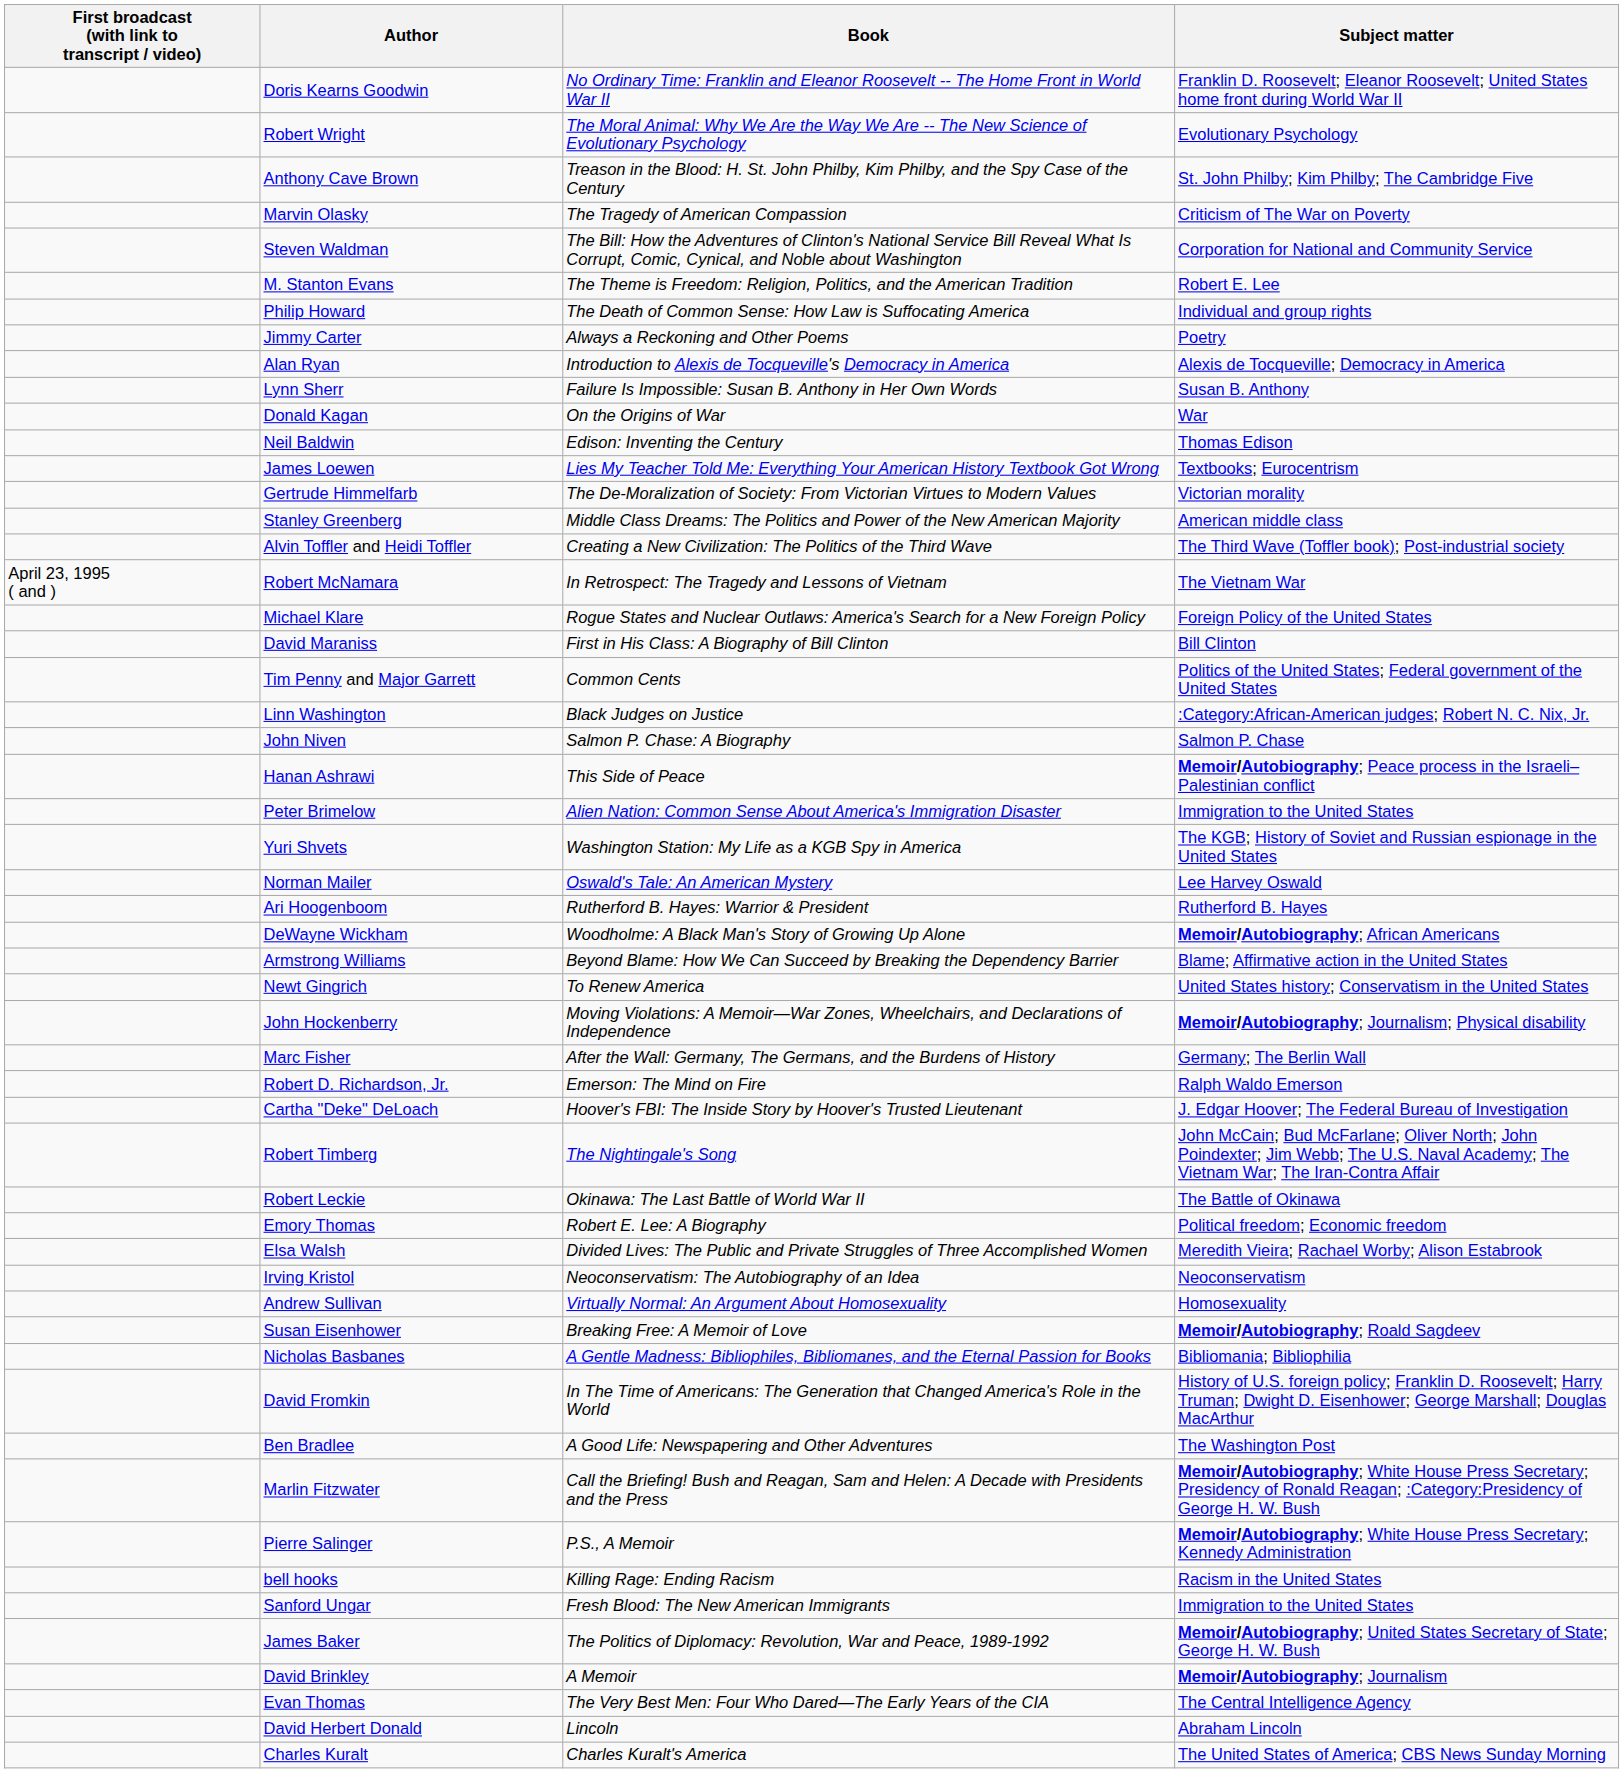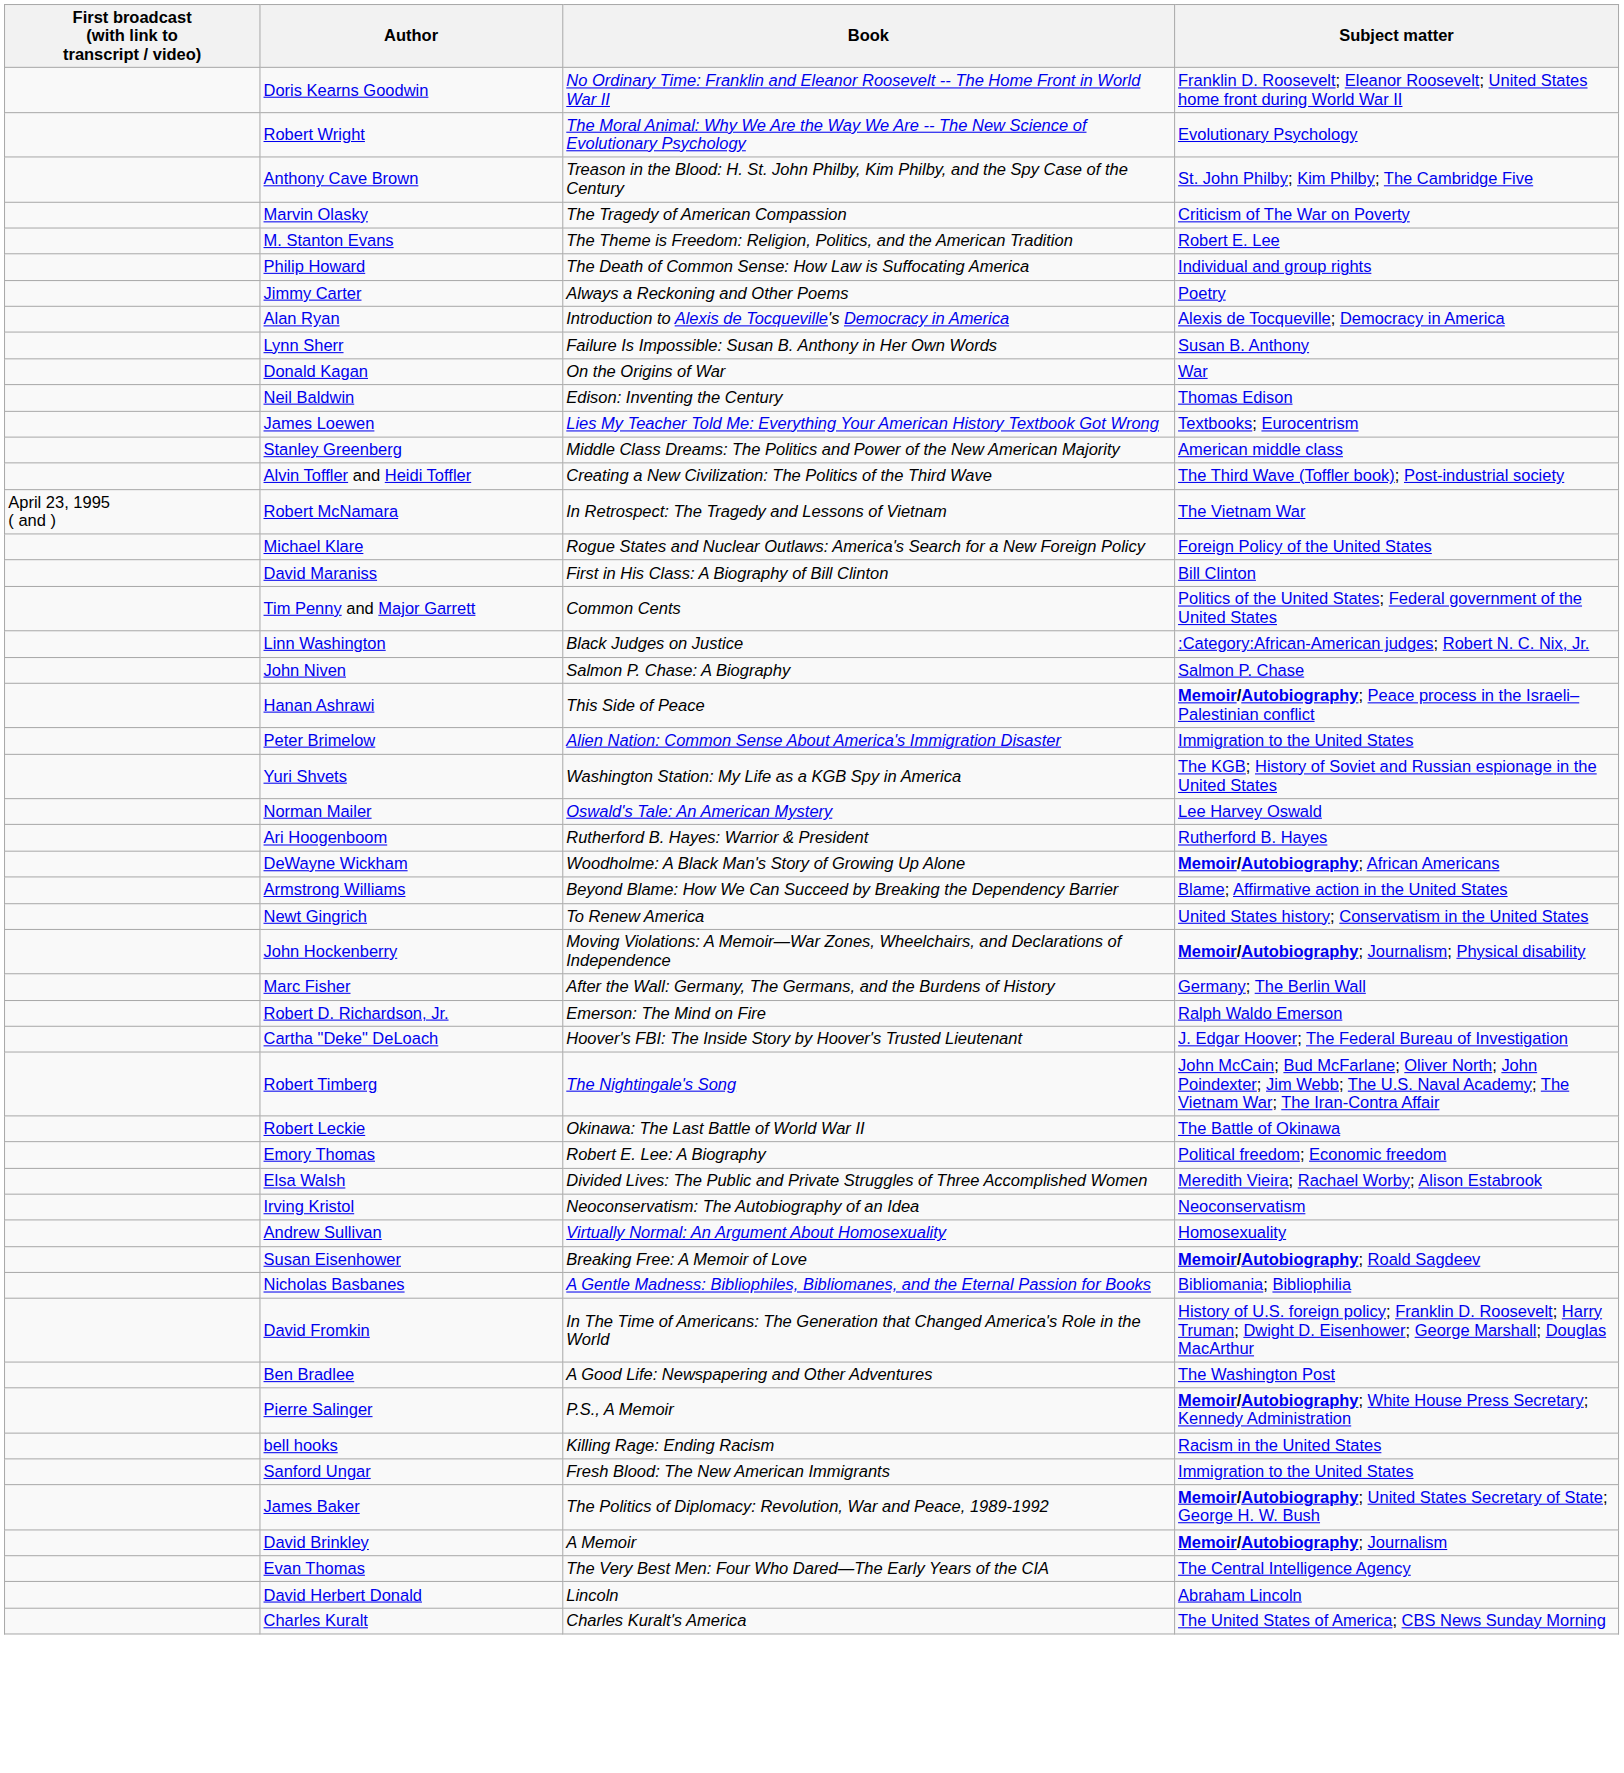- row: Steven Waldman | The Bill: How the Adventures of Clinton's National Service Bill Reveal What Is Corrupt, Comic, Cynical, and Noble about Washington | Corporation for National and Community Service
- row: Gertrude Himmelfarb | The De-Moralization of Society: From Victorian Virtues to Modern Values | Victorian morality
- row: Marlin Fitzwater | Call the Briefing! Bush and Reagan, Sam and Helen: A Decade with Presidents and the Press | Memoir/Autobiography; White House Press Secretary; Presidency of Ronald Reagan; :Category:Presidency of George H. W. Bush
